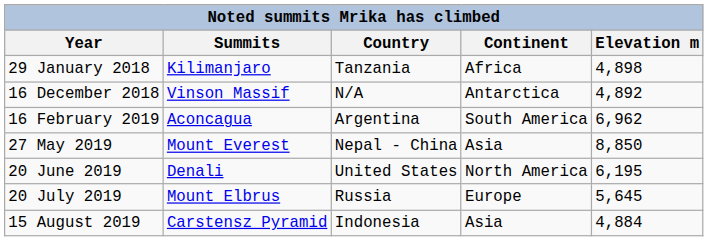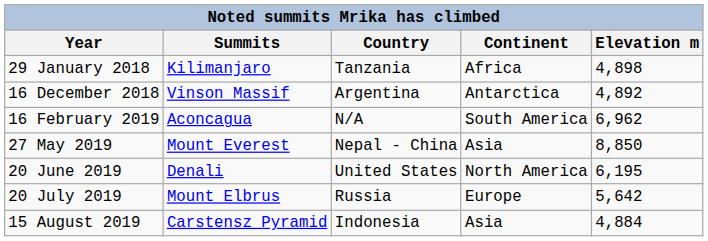16 December 2018 | Country: N/A -> Argentina
16 February 2019 | Country: Argentina -> N/A
20 July 2019 | Elevation m: 5,645 -> 5,642
